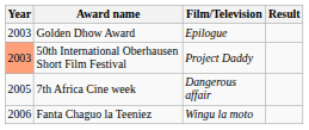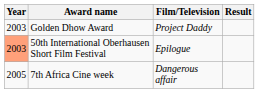Golden Dhow Award | Film/Television: Epilogue -> Project Daddy
50th International Oberhausen Short Film Festival | Film/Television: Project Daddy -> Epilogue
- row: 2006 | Fanta Chaguo la Teeniez | Wingu la moto
